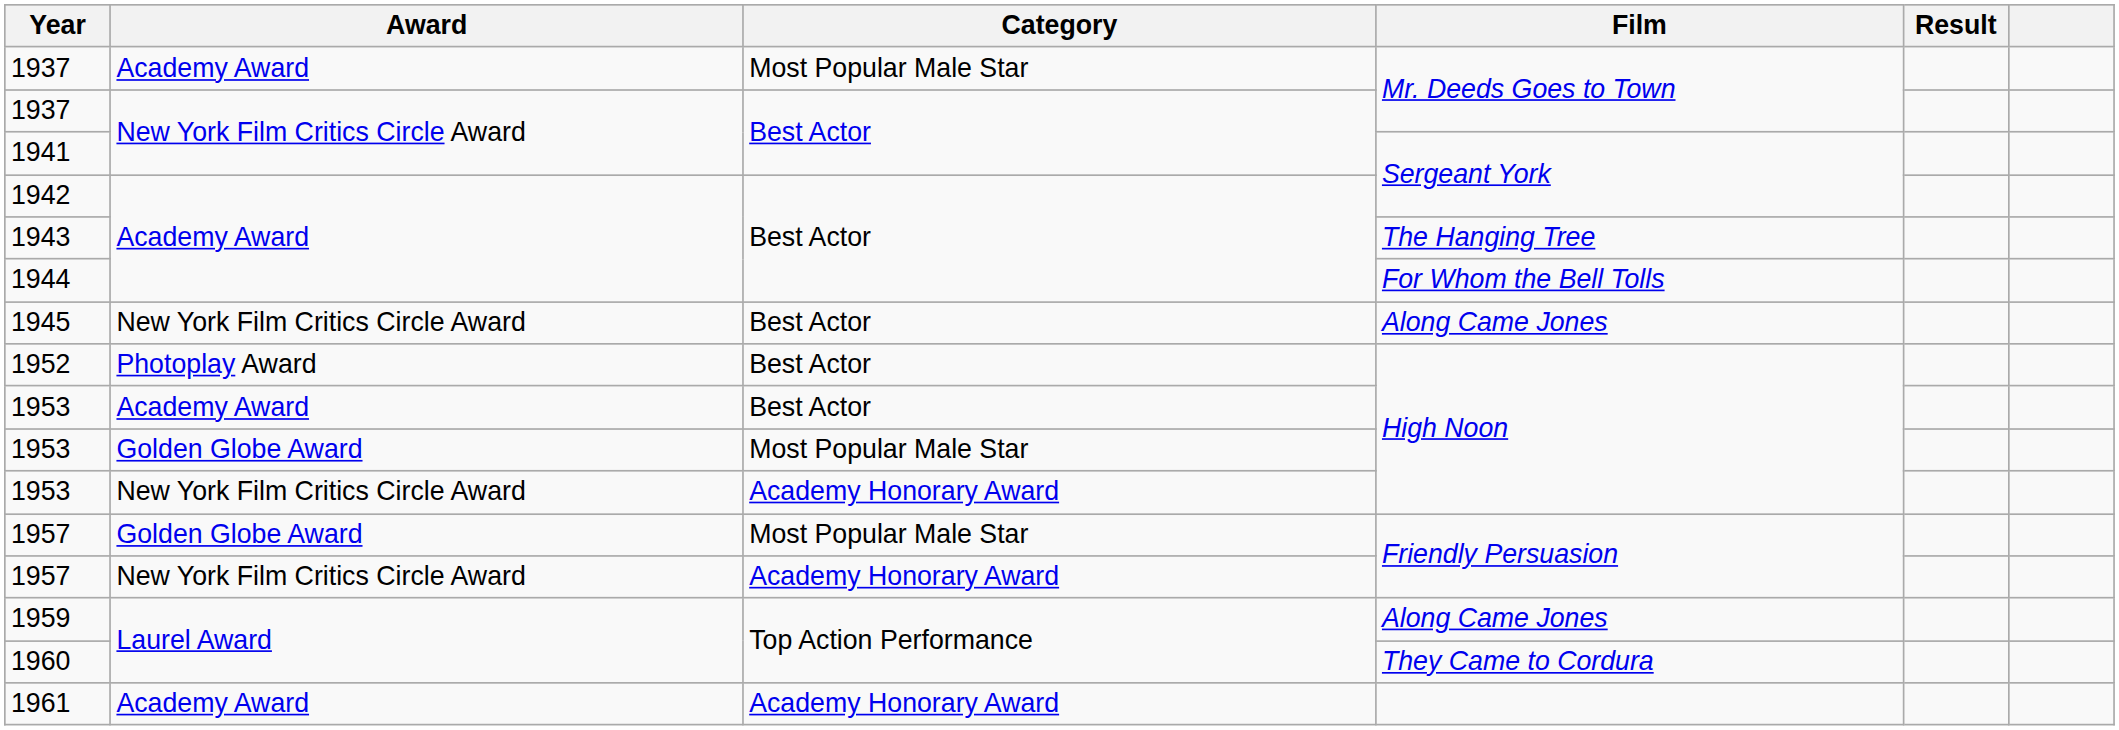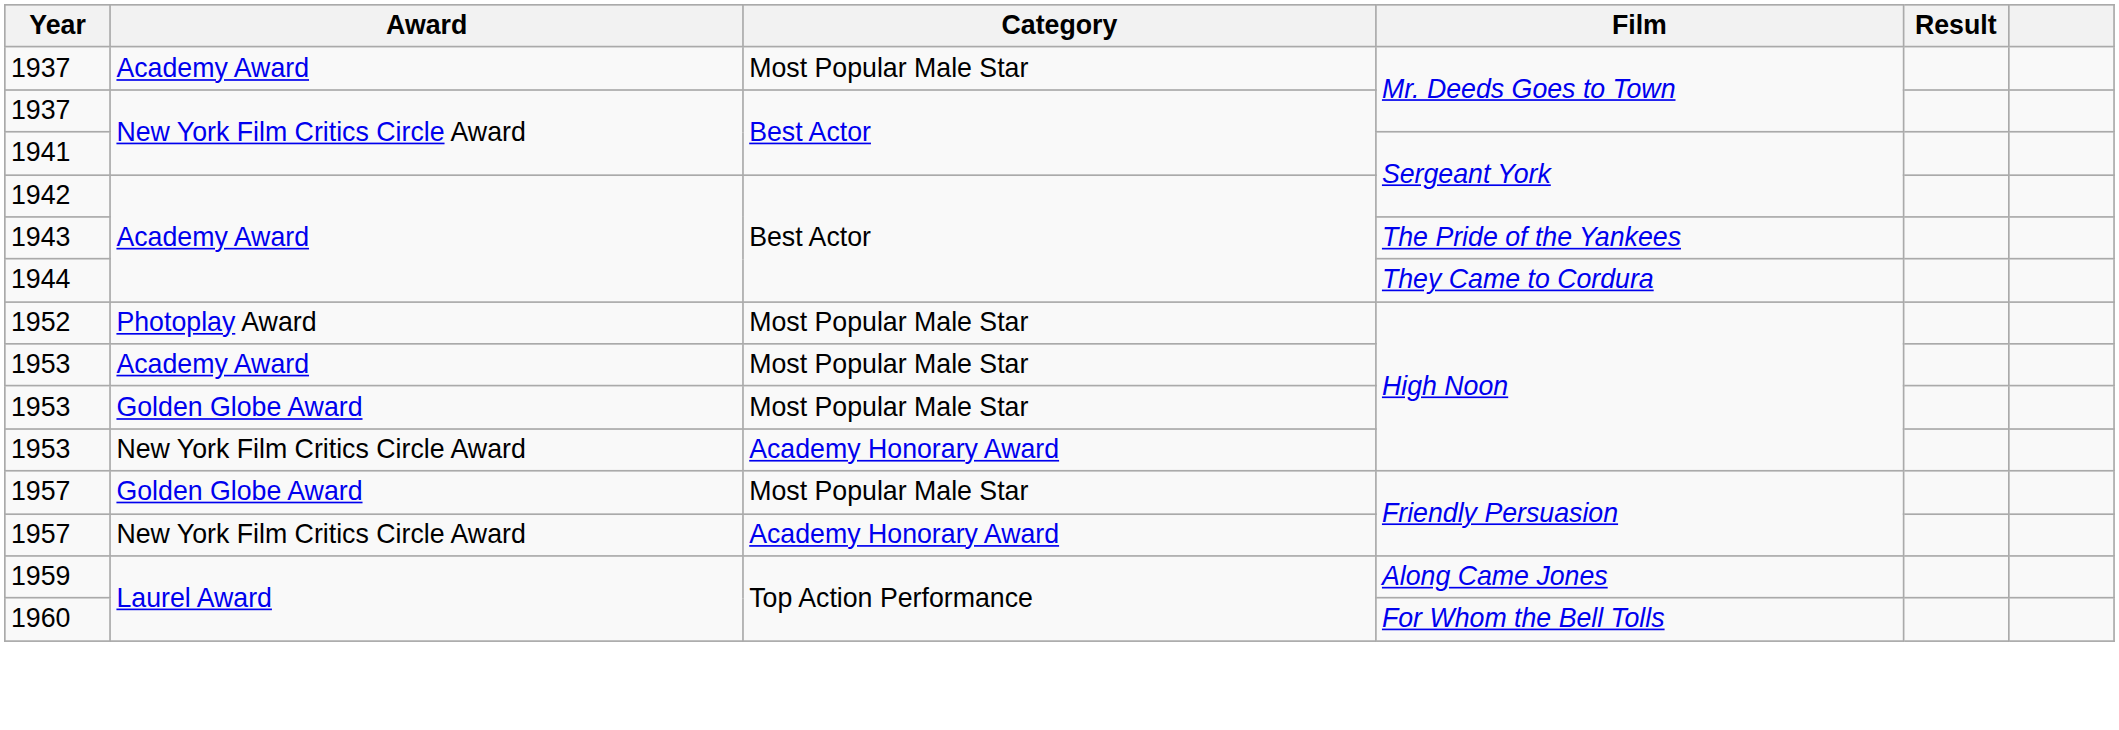1943 | Film: The Hanging Tree -> The Pride of the Yankees
1944 | Film: For Whom the Bell Tolls -> They Came to Cordura
- row: 1945 | New York Film Critics Circle Award | Best Actor | Along Came Jones
1952 | Category: Best Actor -> Most Popular Male Star
1953 / Academy Award | Category: Best Actor -> Most Popular Male Star
1960 | Film: They Came to Cordura -> For Whom the Bell Tolls
- row: 1961 | Academy Award | Academy Honorary Award
